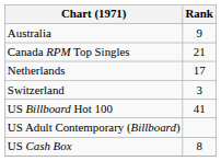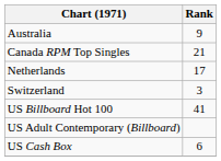US Cash Box | Rank: 8 -> 6
